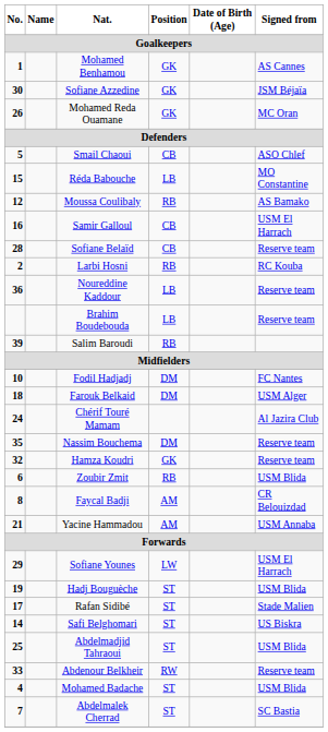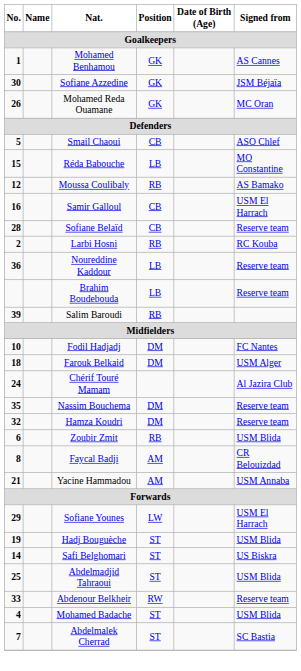Hamza Koudri | Position: GK -> DM
- row: 17 | Rafan Sidibé | ST | Stade Malien
